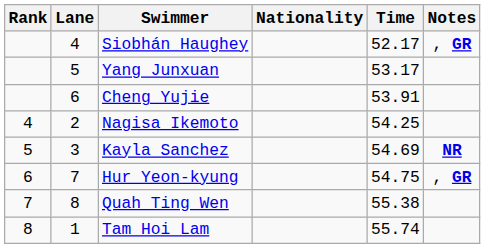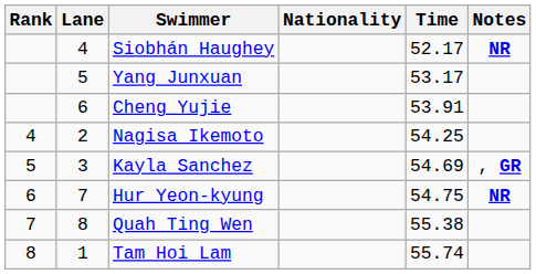Siobhán Haughey | Notes: , GR -> NR
Kayla Sanchez | Notes: NR -> , GR
Hur Yeon-kyung | Notes: , GR -> NR
